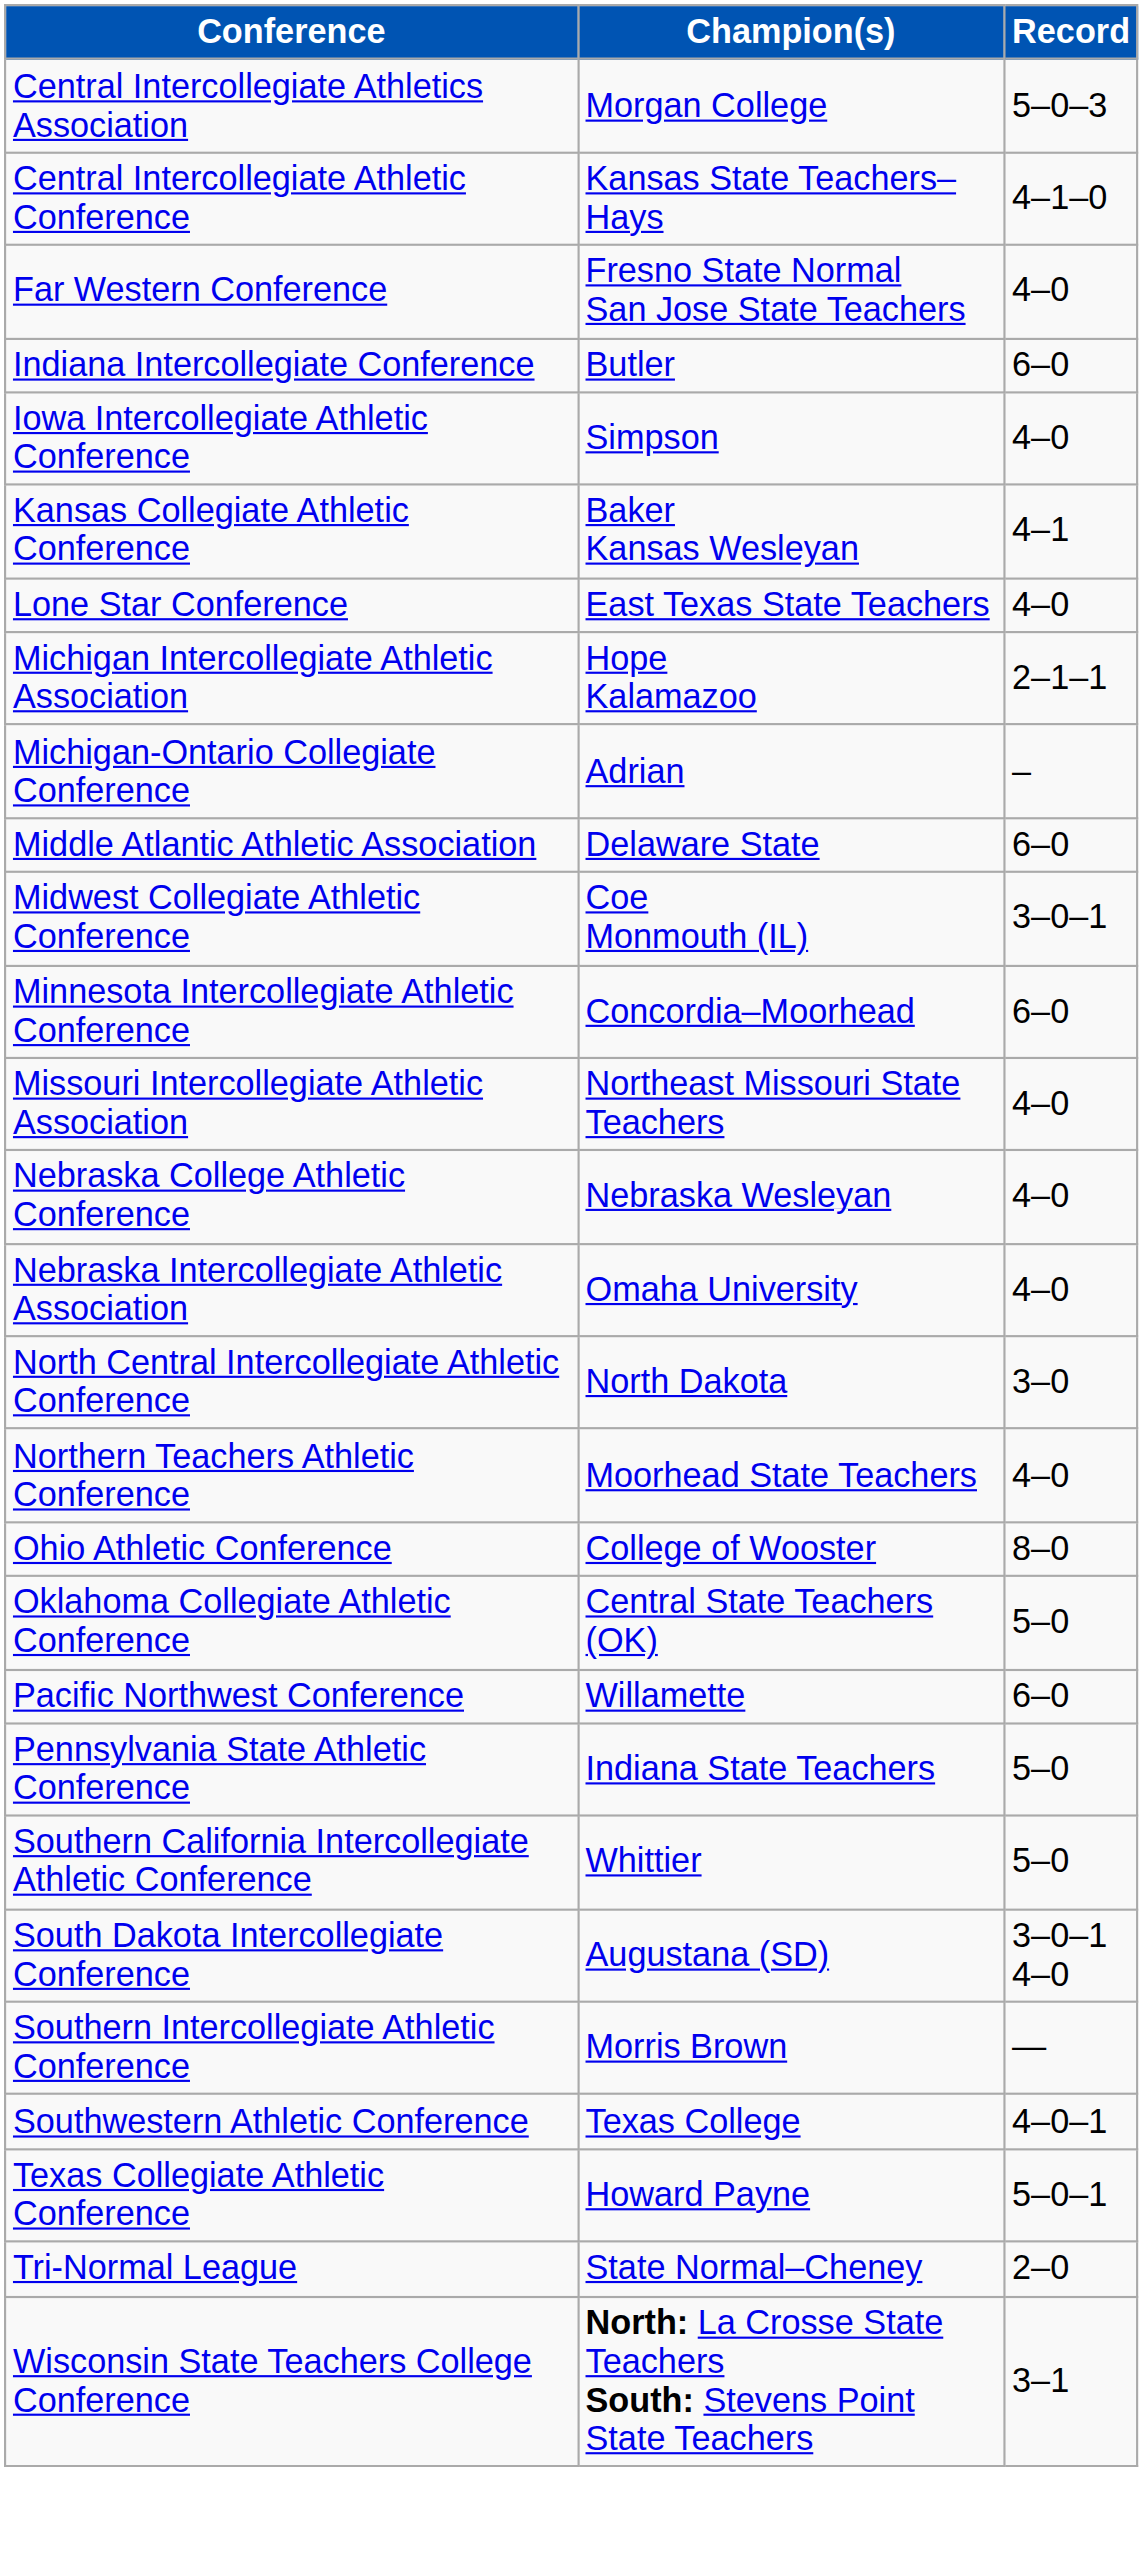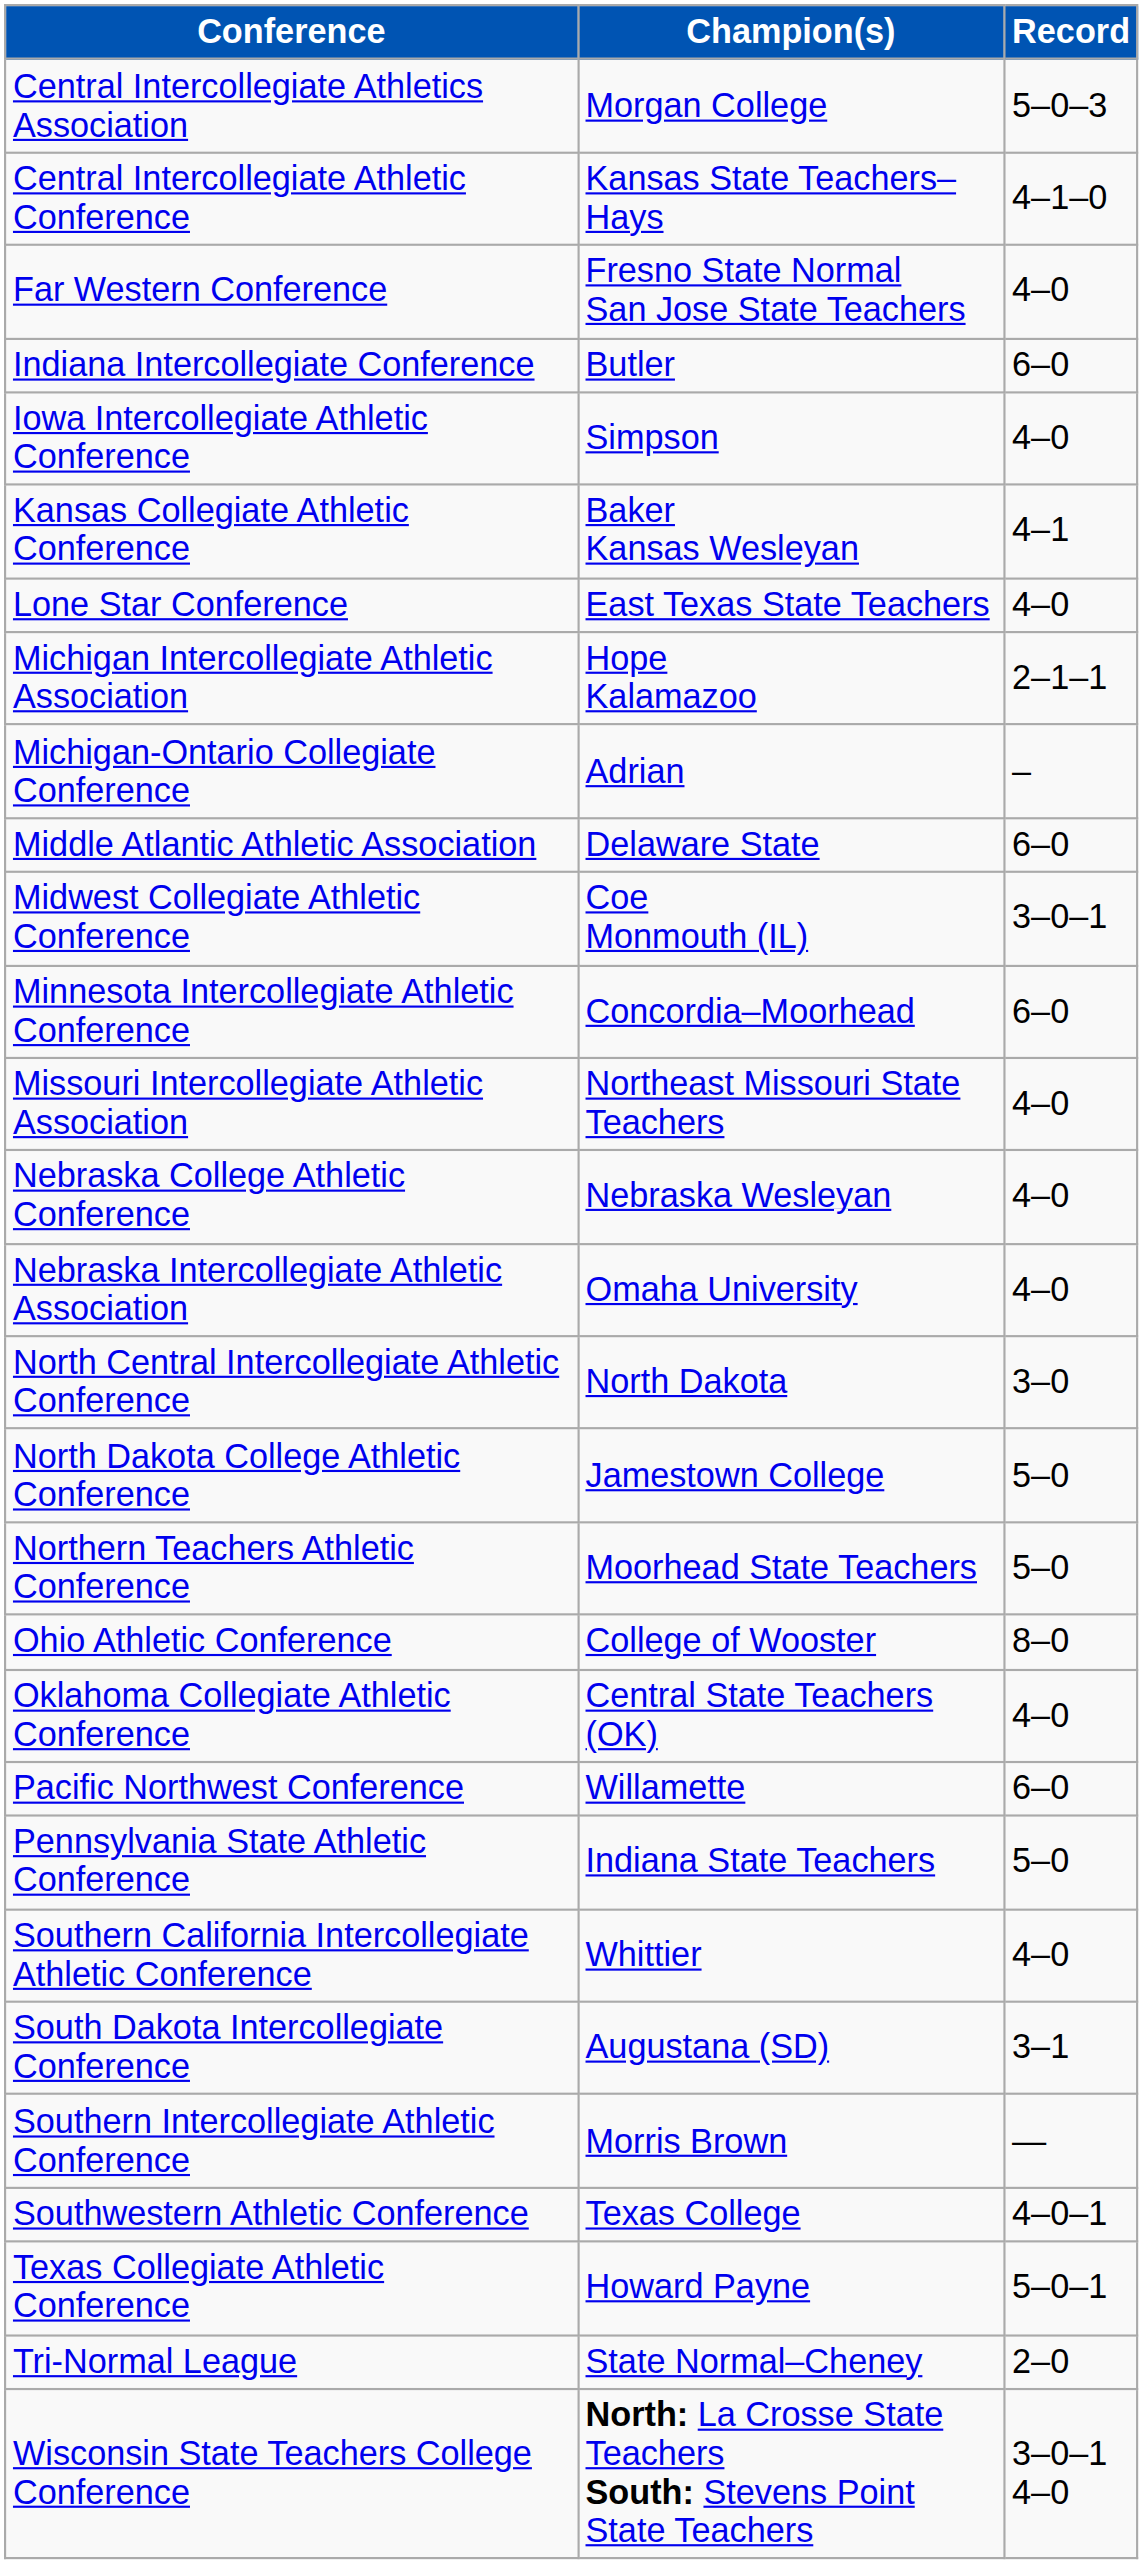+ row: North Dakota College Athletic Conference | Jamestown College | 5–0
Northern Teachers Athletic Conference | Record: 4–0 -> 5–0
Oklahoma Collegiate Athletic Conference | Record: 5–0 -> 4–0
Southern California Intercollegiate Athletic Conference | Record: 5–0 -> 4–0
South Dakota Intercollegiate Conference | Record: 3–0–1 4–0 -> 3–1
Wisconsin State Teachers College Conference | Record: 3–1 -> 3–0–1 4–0
